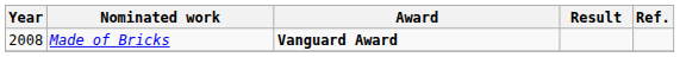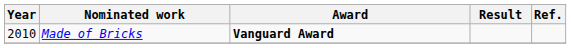Made of Bricks | Year: 2008 -> 2010
